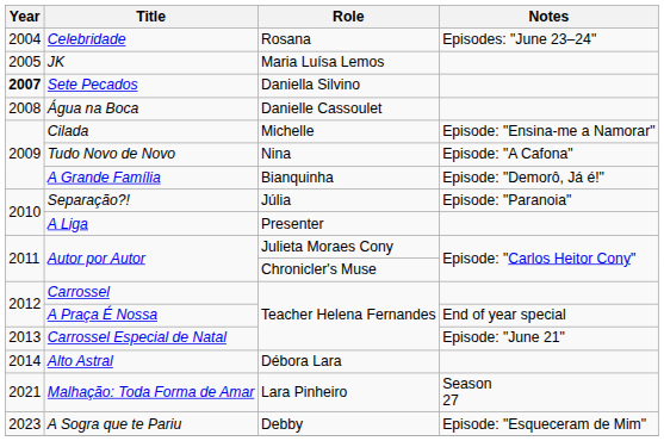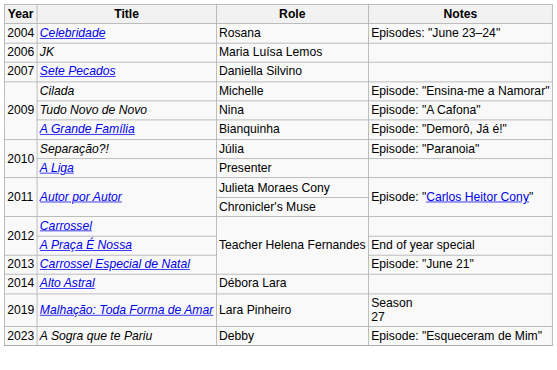JK | Year: 2005 -> 2006
Sete Pecados | Year: bold -> normal
- row: 2008 | Água na Boca | Danielle Cassoulet
Malhação: Toda Forma de Amar | Year: 2021 -> 2019
